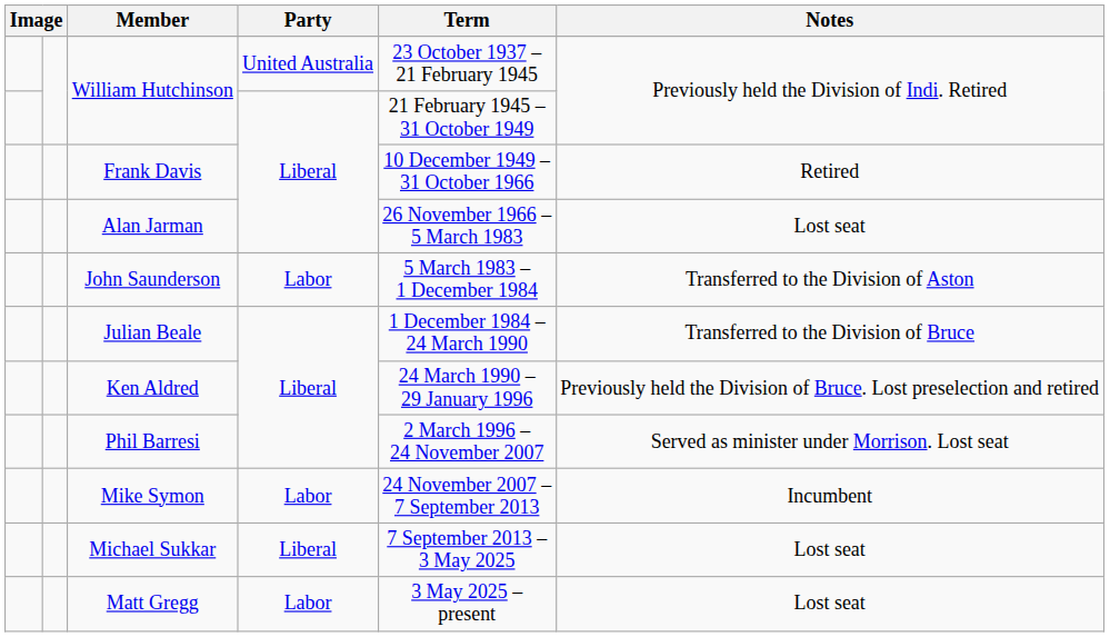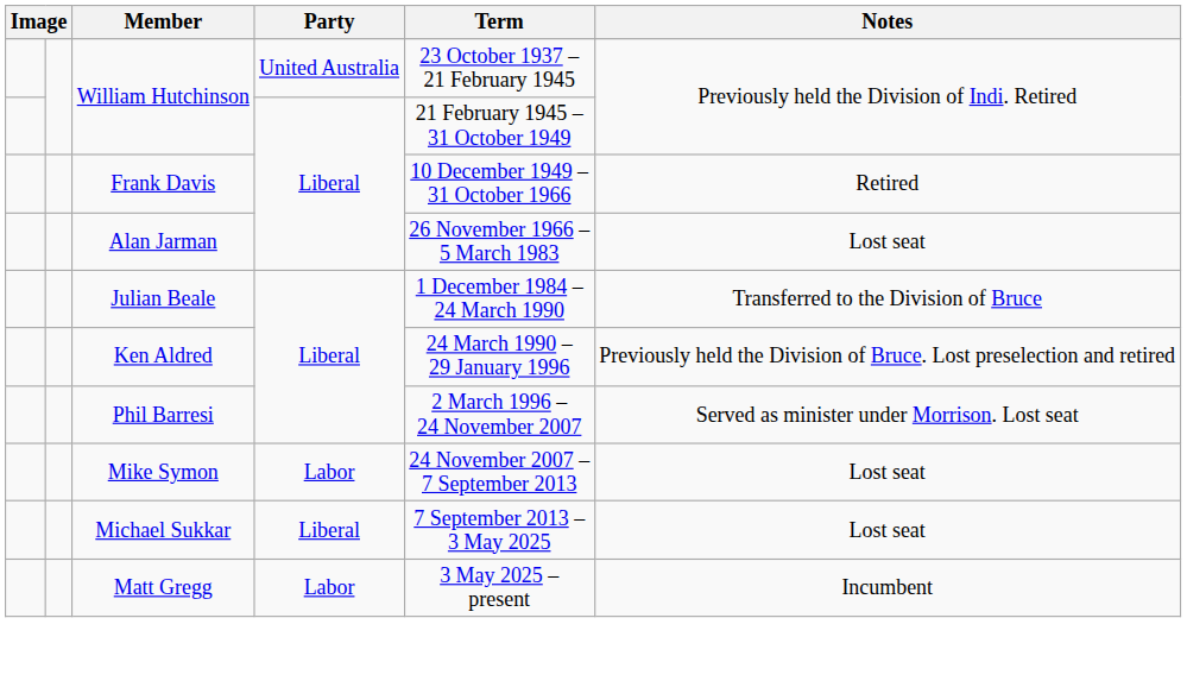- row: John Saunderson | Labor | 5 March 1983 – 1 December 1984 | Transferred to the Division of Aston
Mike Symon | Notes: Incumbent -> Lost seat
Matt Gregg | Notes: Lost seat -> Incumbent
